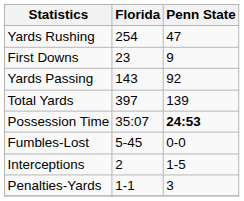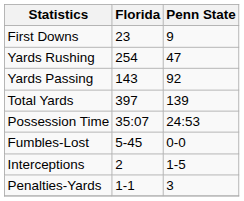rows swapped: First Downs <-> Yards Rushing
Possession Time | Penn State: bold -> normal
